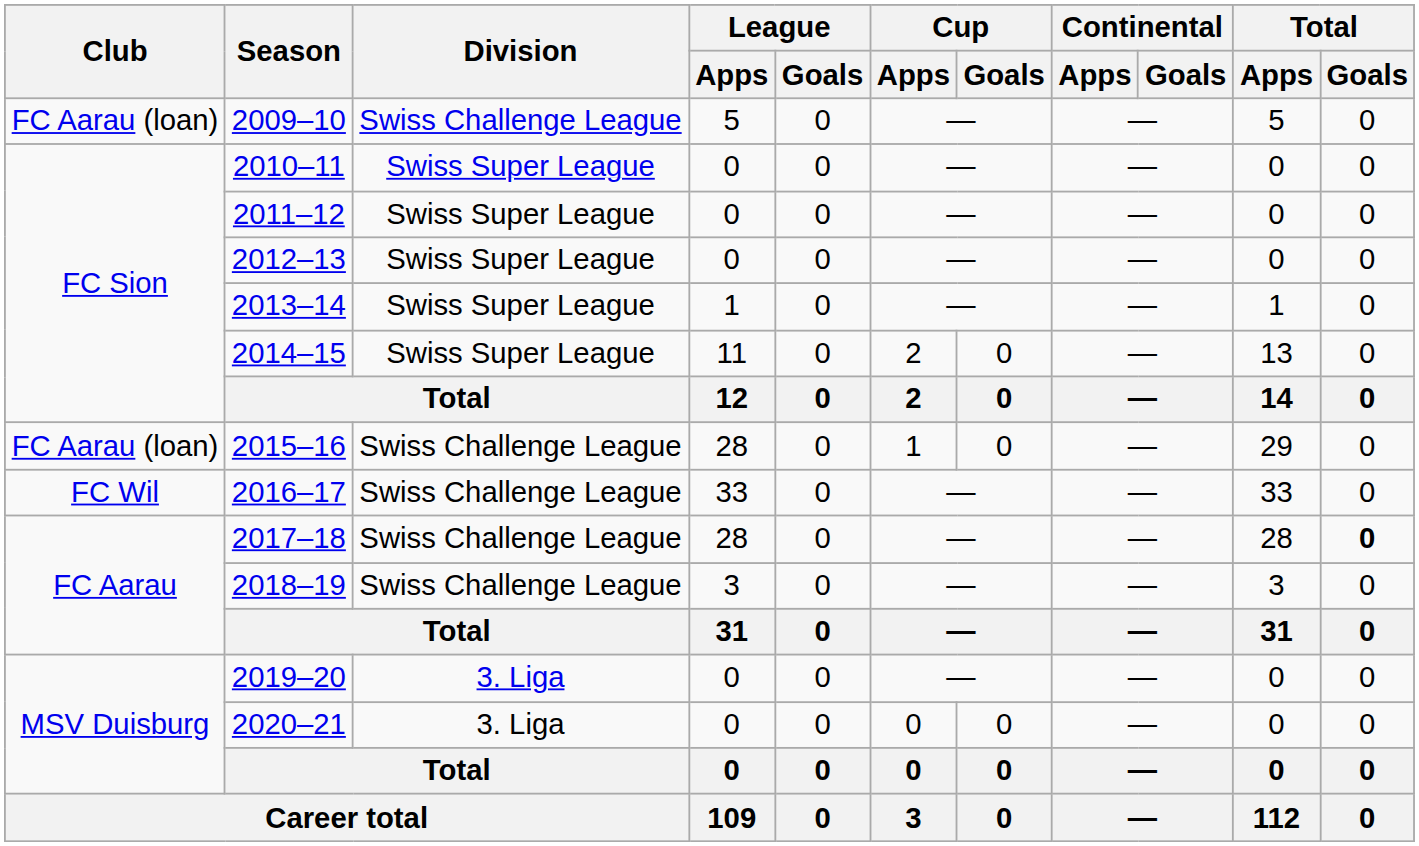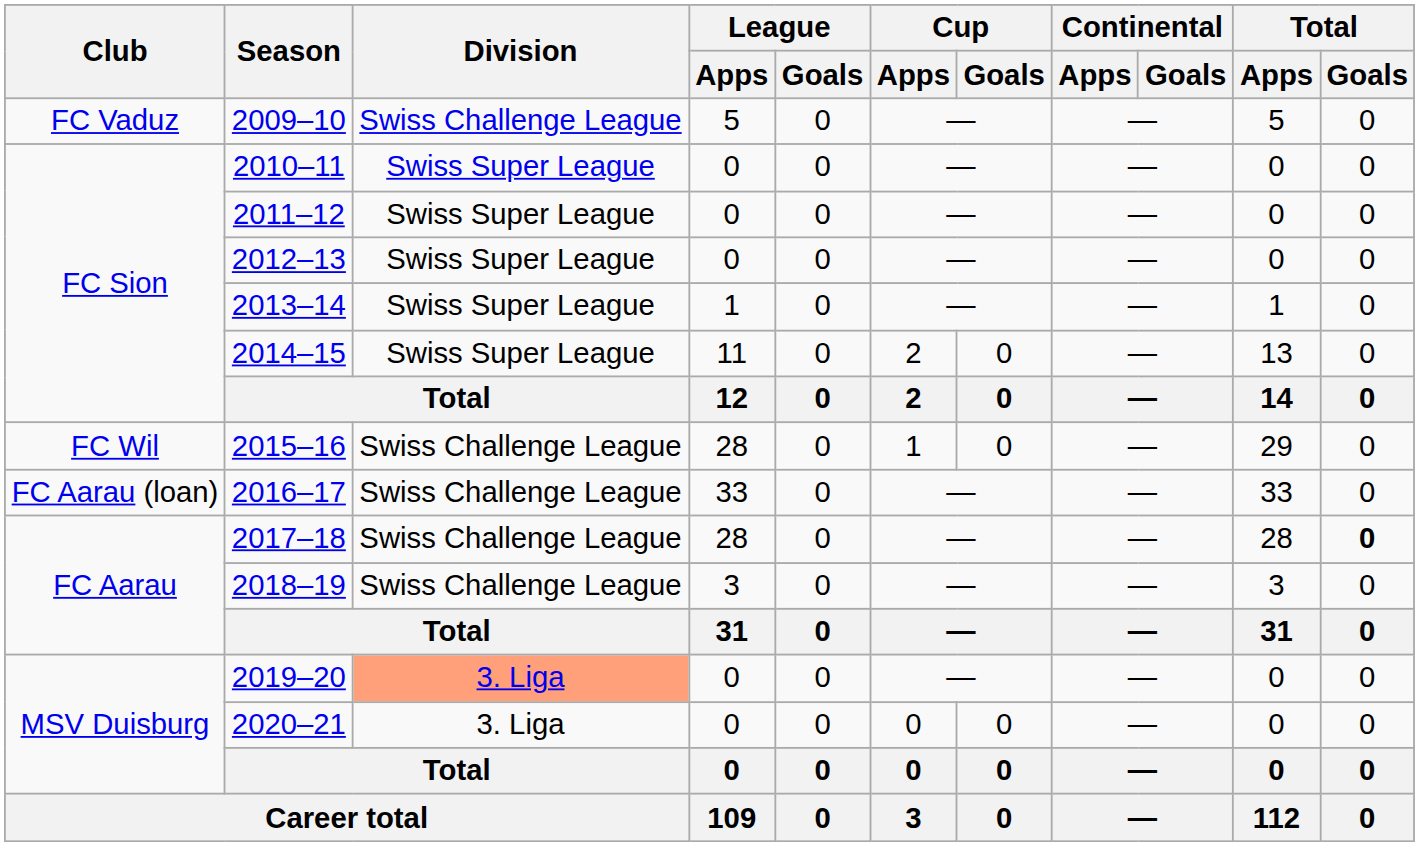2009–10 | Club: FC Aarau (loan) -> FC Vaduz
2015–16 | Club: FC Aarau (loan) -> FC Wil
2016–17 | Club: FC Wil -> FC Aarau (loan)
2019–20 | Division: no background -> lightsalmon background
